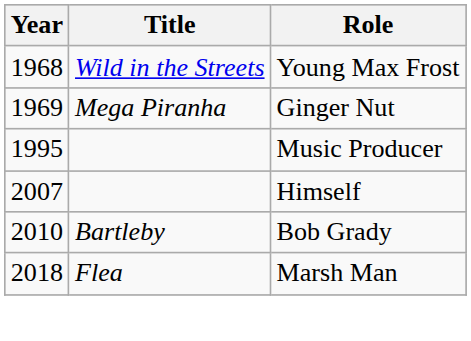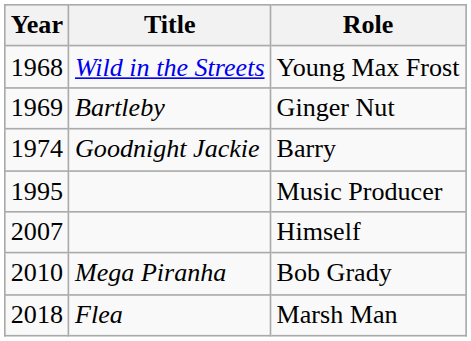Ginger Nut | Title: Mega Piranha -> Bartleby
+ row: 1974 | Goodnight Jackie | Barry
Bob Grady | Title: Bartleby -> Mega Piranha
